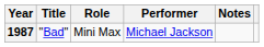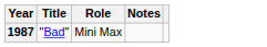- column: Performer | Michael Jackson
